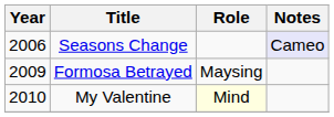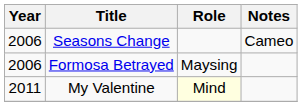Seasons Change | Notes: lavender background -> no background
Formosa Betrayed | Year: 2009 -> 2006
My Valentine | Year: 2010 -> 2011
